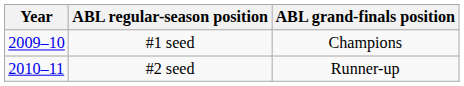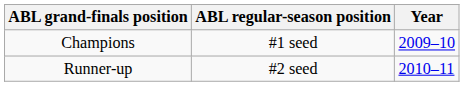columns swapped: Year <-> ABL grand-finals position
